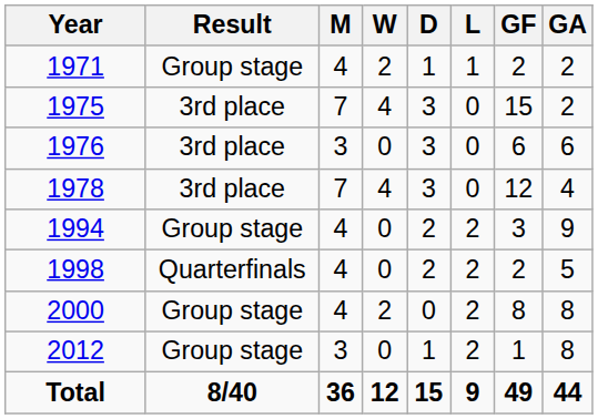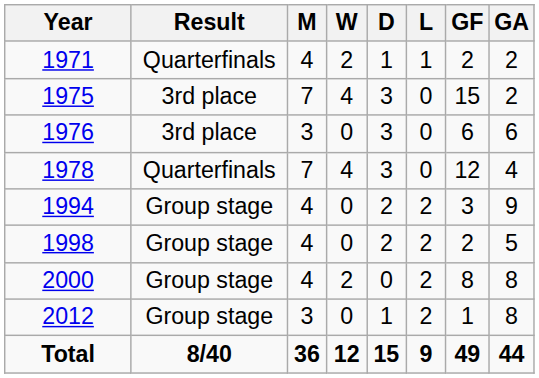1971 | Result: Group stage -> Quarterfinals
1978 | Result: 3rd place -> Quarterfinals
1998 | Result: Quarterfinals -> Group stage
